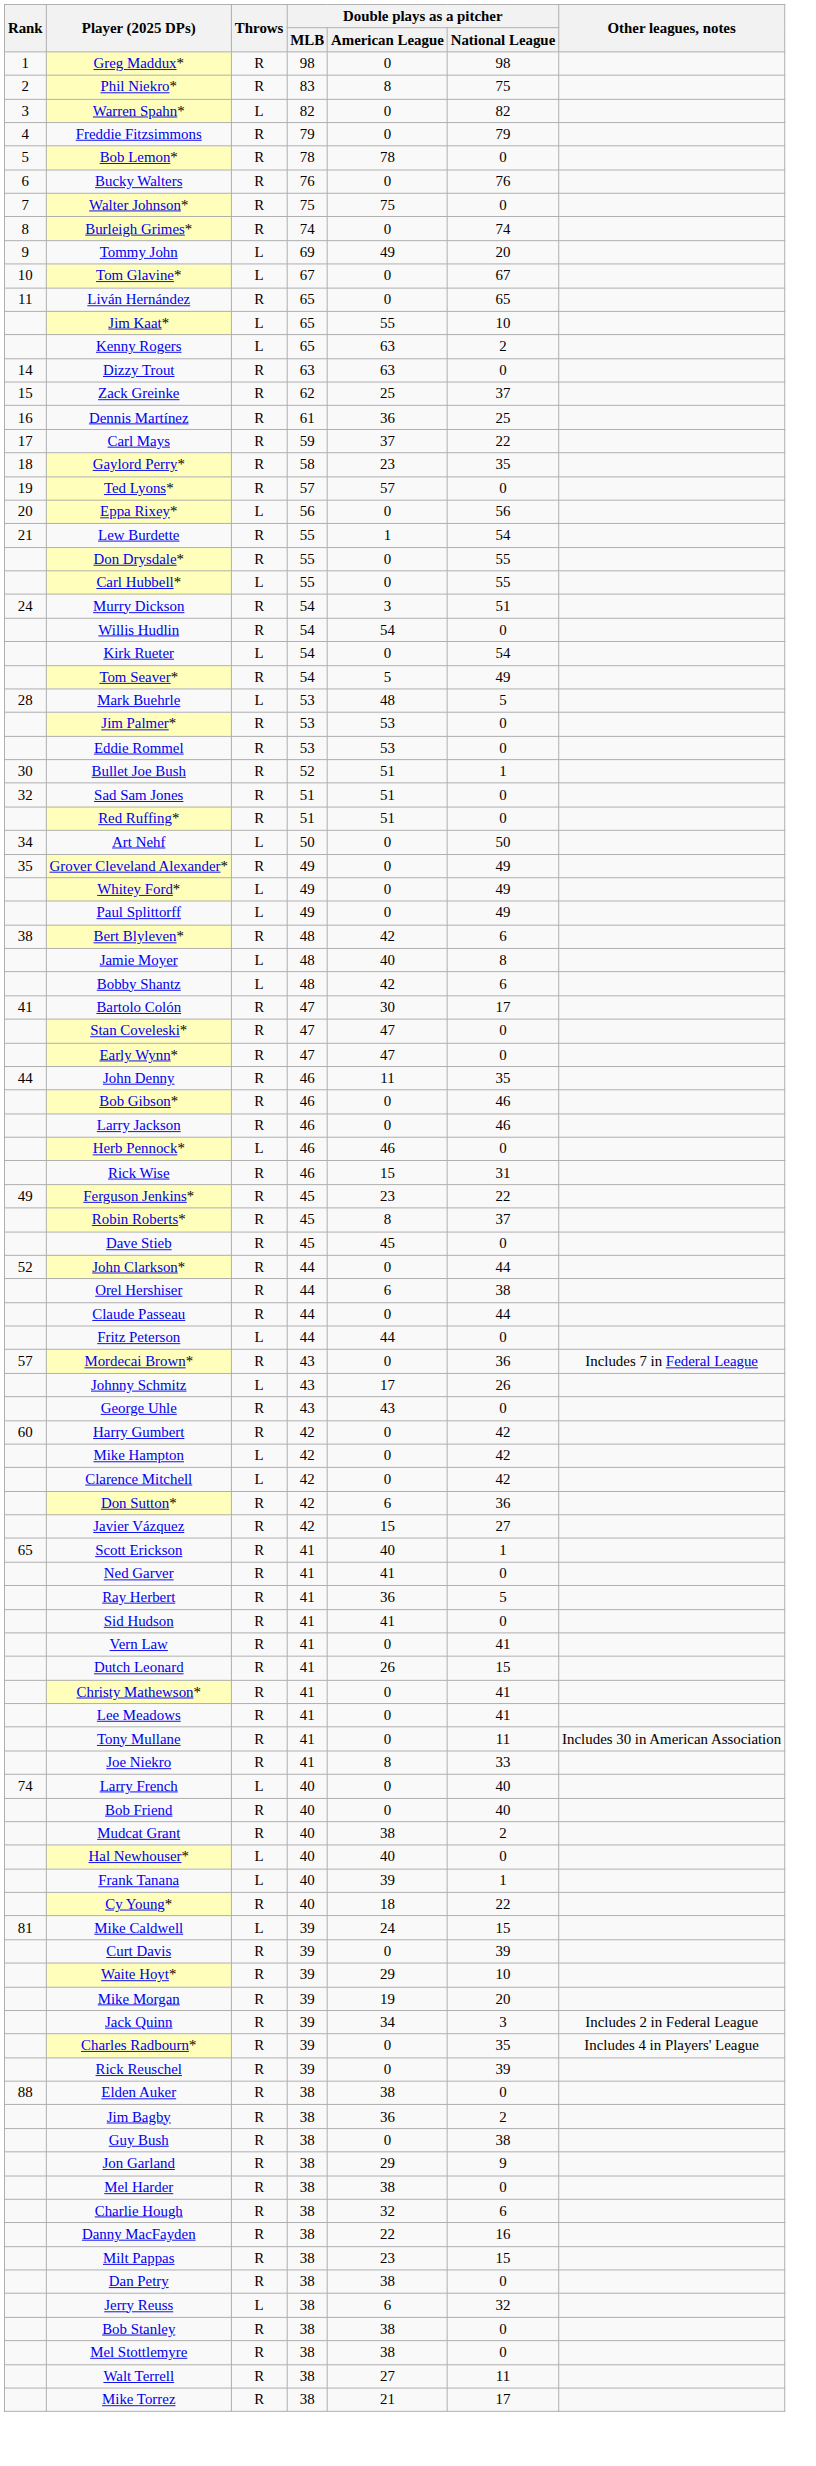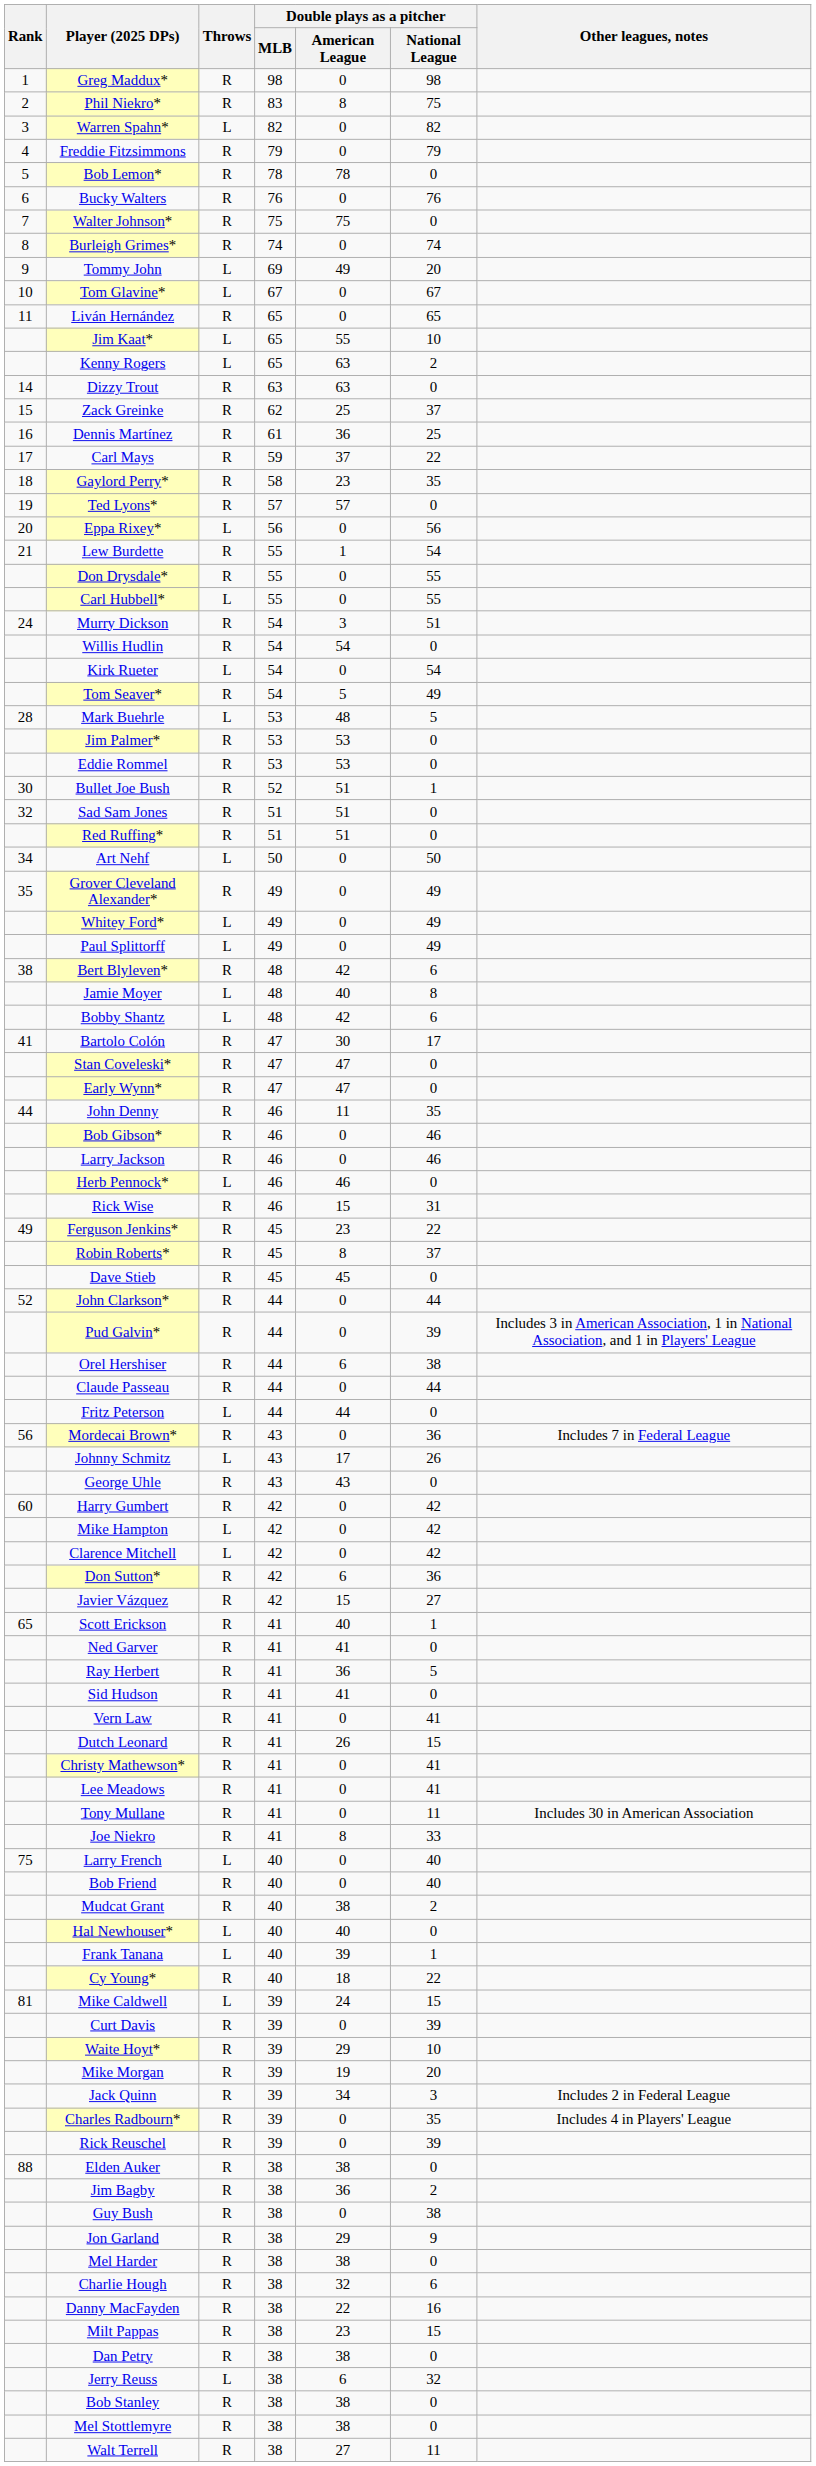+ row: Pud Galvin* | R | 44 | 0 | 39 | Includes 3 in American Association, 1 in National Association, and 1 in Players' League
Mordecai Brown* | Rank: 57 -> 56
Larry French | Rank: 74 -> 75
- row: Mike Torrez | R | 38 | 21 | 17
